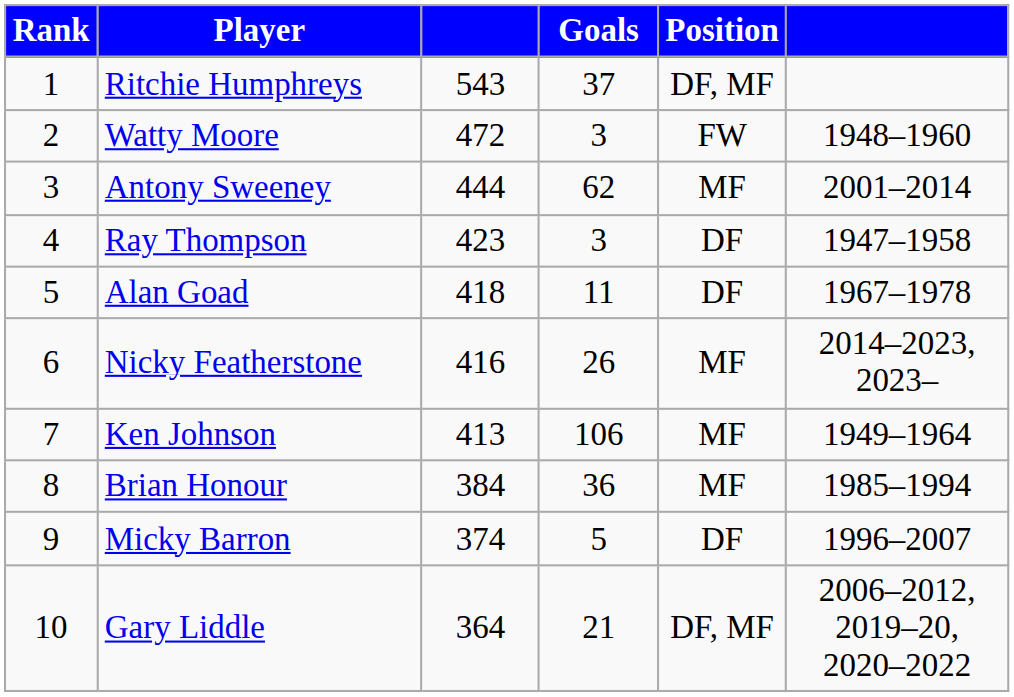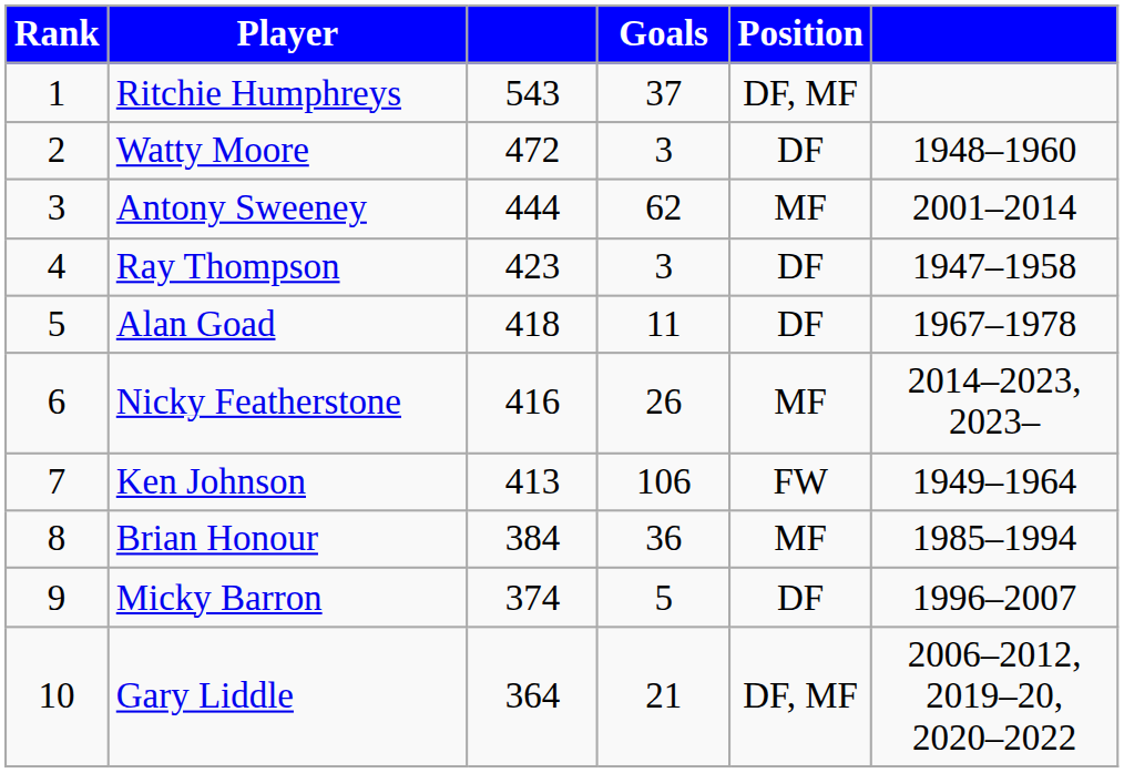Watty Moore | Position: FW -> DF
Ken Johnson | Position: MF -> FW
